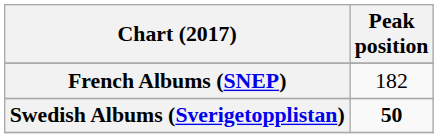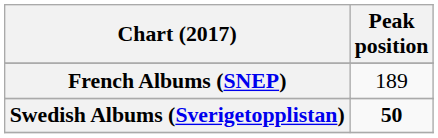French Albums (SNEP) | Peak position: 182 -> 189
